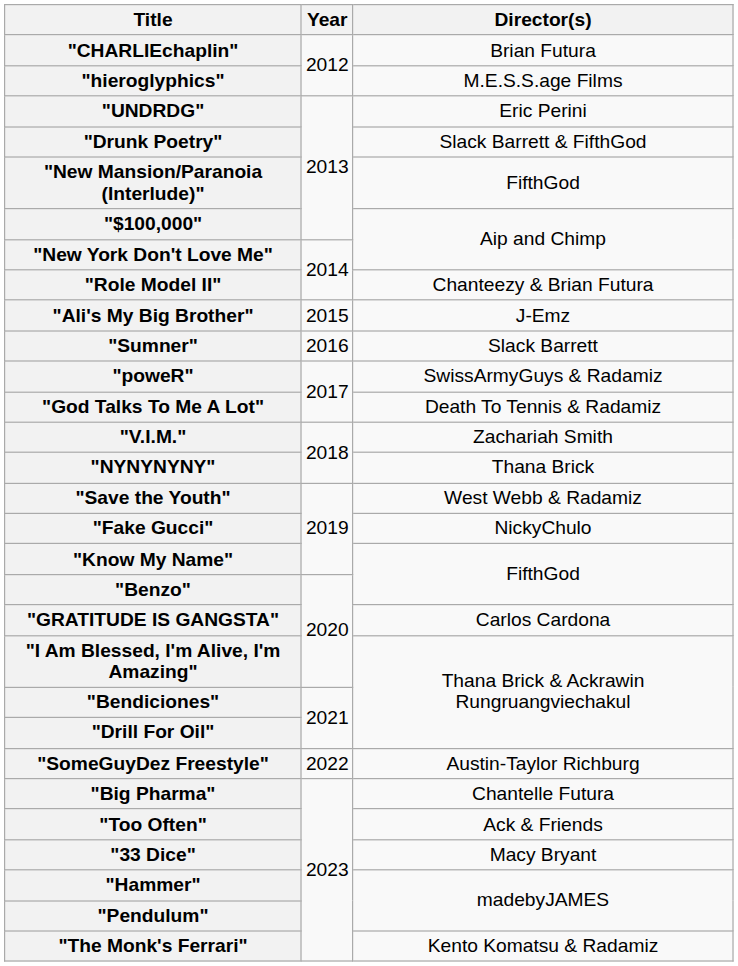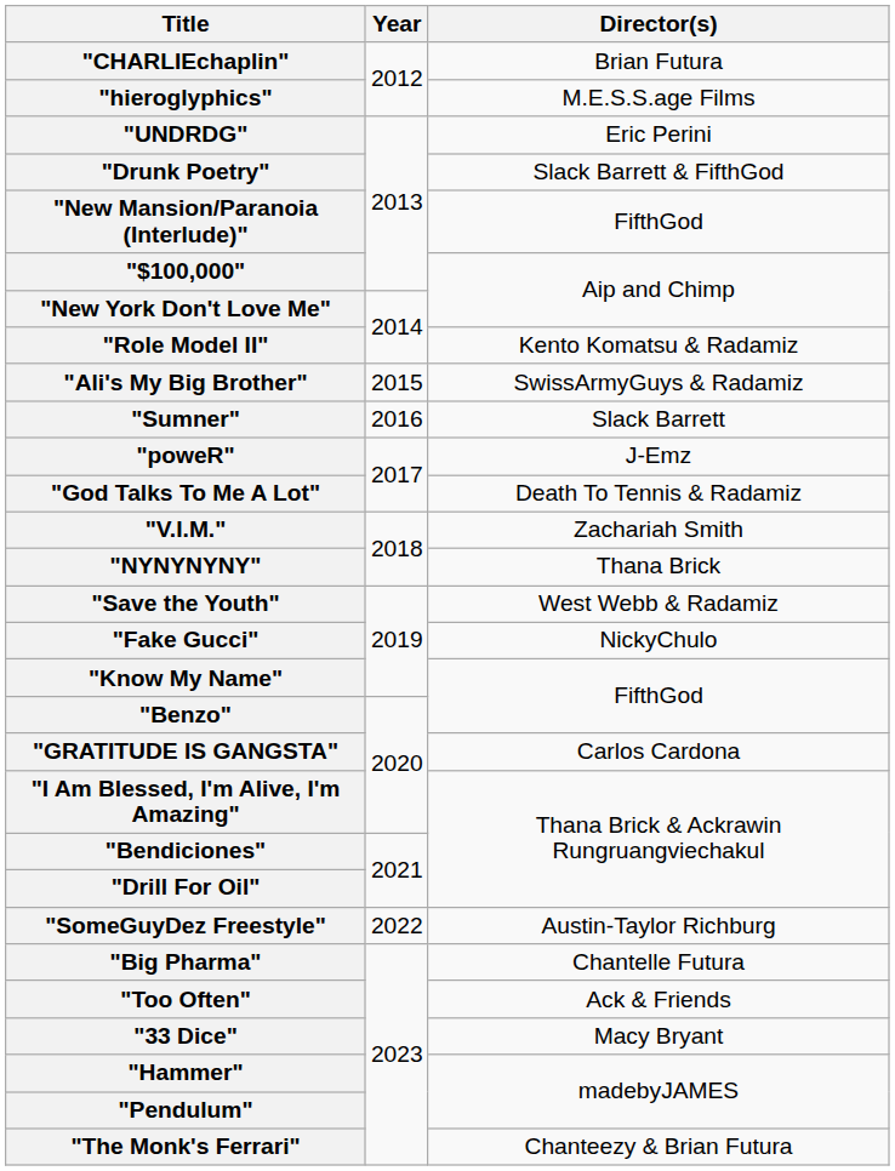"Role Model II" | Director(s): Chanteezy & Brian Futura -> Kento Komatsu & Radamiz
"Ali's My Big Brother" | Director(s): J-Emz -> SwissArmyGuys & Radamiz
"poweR" | Director(s): SwissArmyGuys & Radamiz -> J-Emz
"The Monk's Ferrari" | Director(s): Kento Komatsu & Radamiz -> Chanteezy & Brian Futura
